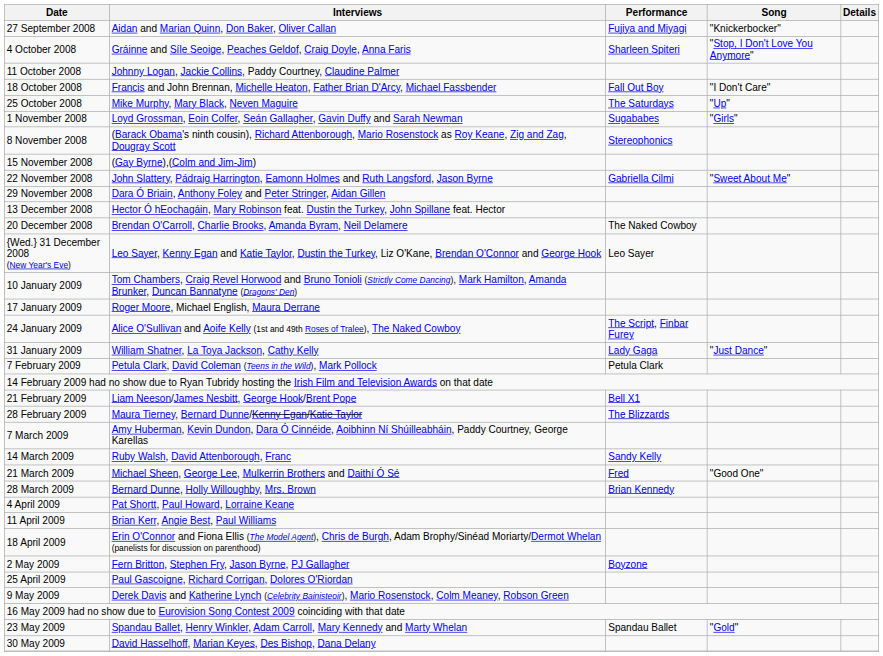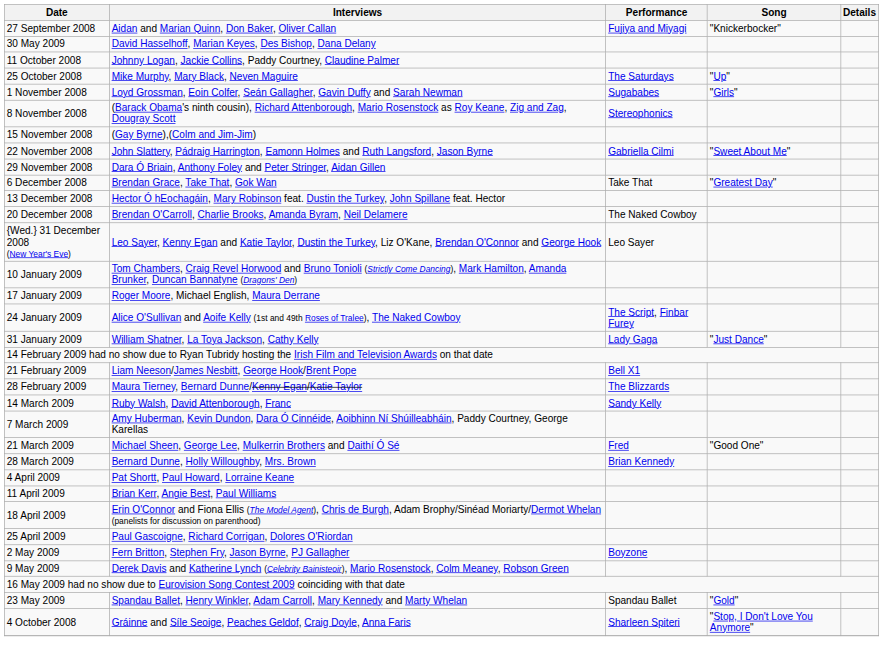rows swapped: 4 October 2008 <-> 30 May 2009
- row: 18 October 2008 | Francis and John Brennan, Michelle Heaton, Father Brian D'Arcy, Michael Fassbender | Fall Out Boy | "I Don't Care"
+ row: 6 December 2008 | Brendan Grace, Take That, Gok Wan | Take That | "Greatest Day"
- row: 7 February 2009 | Petula Clark, David Coleman (Teens in the Wild), Mark Pollock | Petula Clark
rows swapped: 7 March 2009 <-> 14 March 2009
rows swapped: 25 April 2009 <-> 2 May 2009
